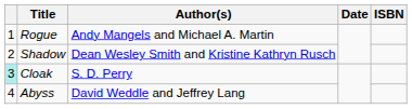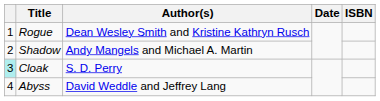Rogue | Author(s): Andy Mangels and Michael A. Martin -> Dean Wesley Smith and Kristine Kathryn Rusch
Shadow | Author(s): Dean Wesley Smith and Kristine Kathryn Rusch -> Andy Mangels and Michael A. Martin
